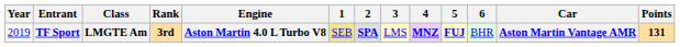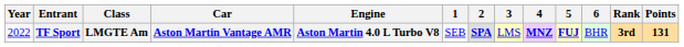columns swapped: Car <-> Rank
TF Sport | Year: 2019 -> 2022
TF Sport | 1: khaki background -> no background
